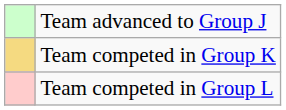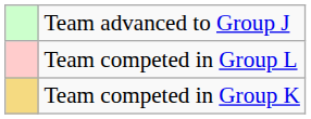rows swapped: Team competed in Group K <-> Team competed in Group L
